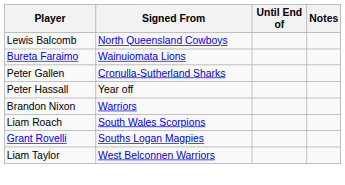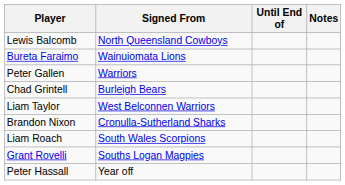Peter Gallen | Signed From: Cronulla-Sutherland Sharks -> Warriors
+ row: Chad Grintell | Burleigh Bears
rows swapped: Peter Hassall <-> Liam Taylor
Brandon Nixon | Signed From: Warriors -> Cronulla-Sutherland Sharks
